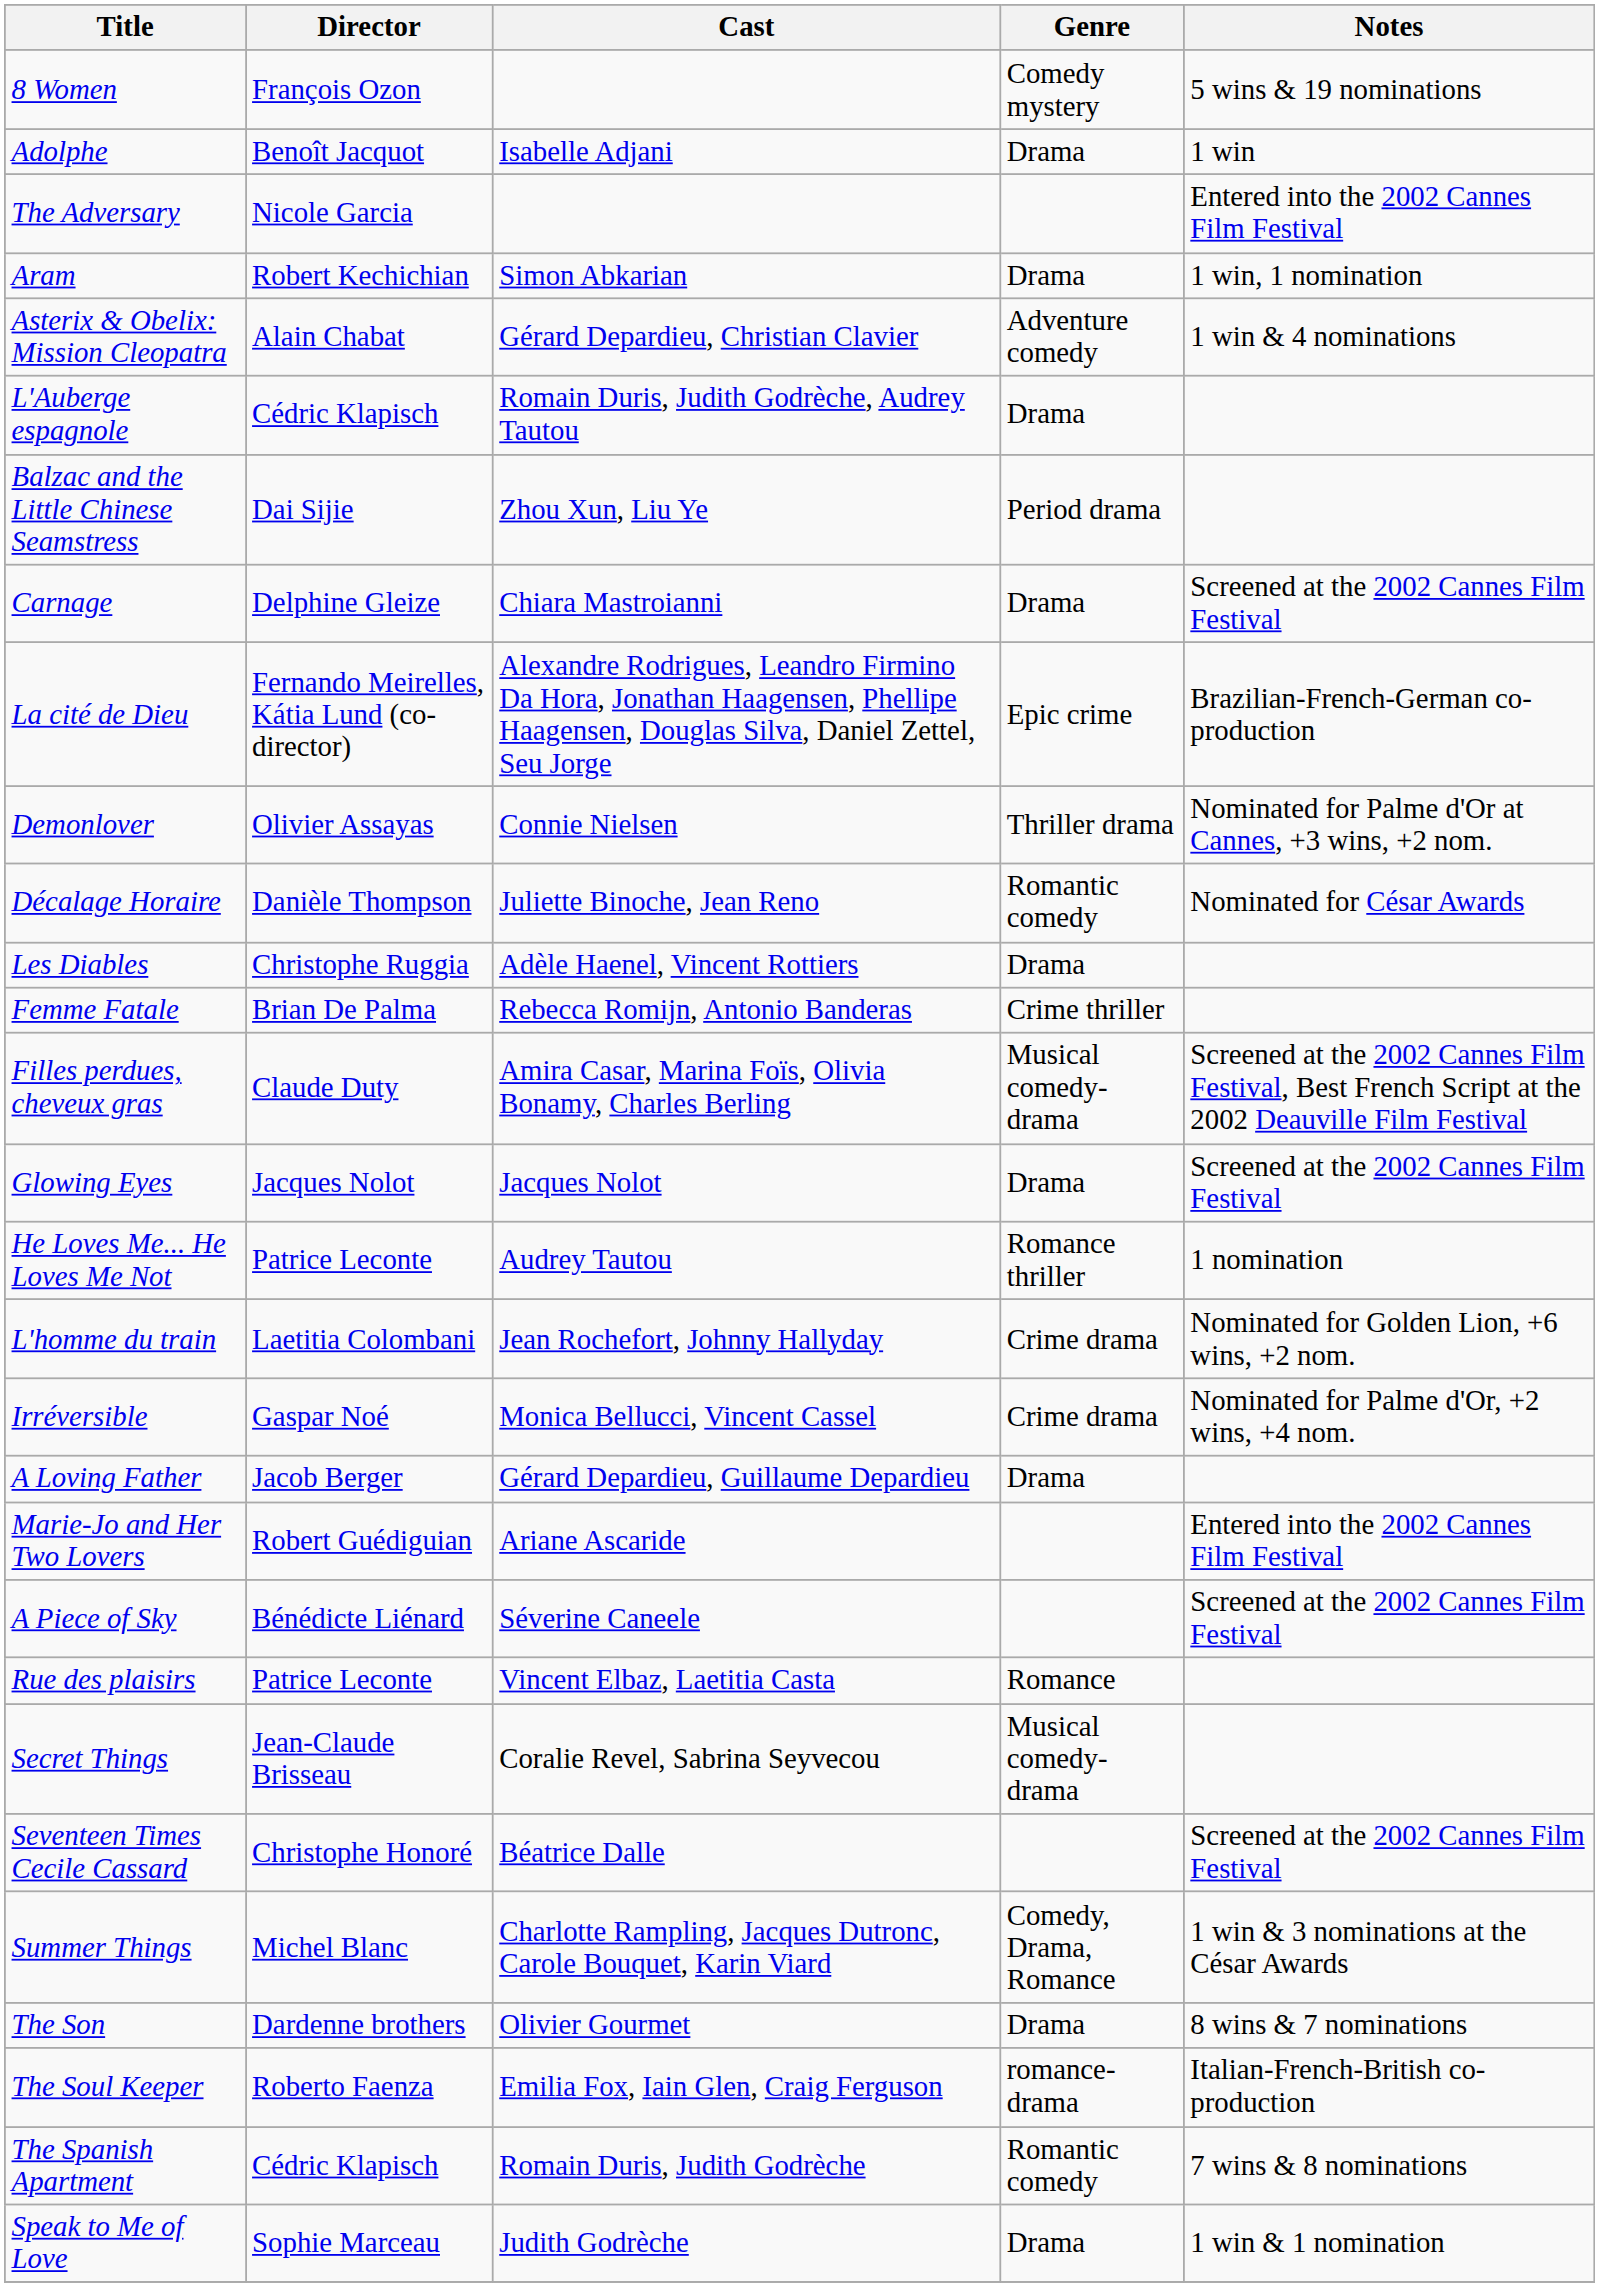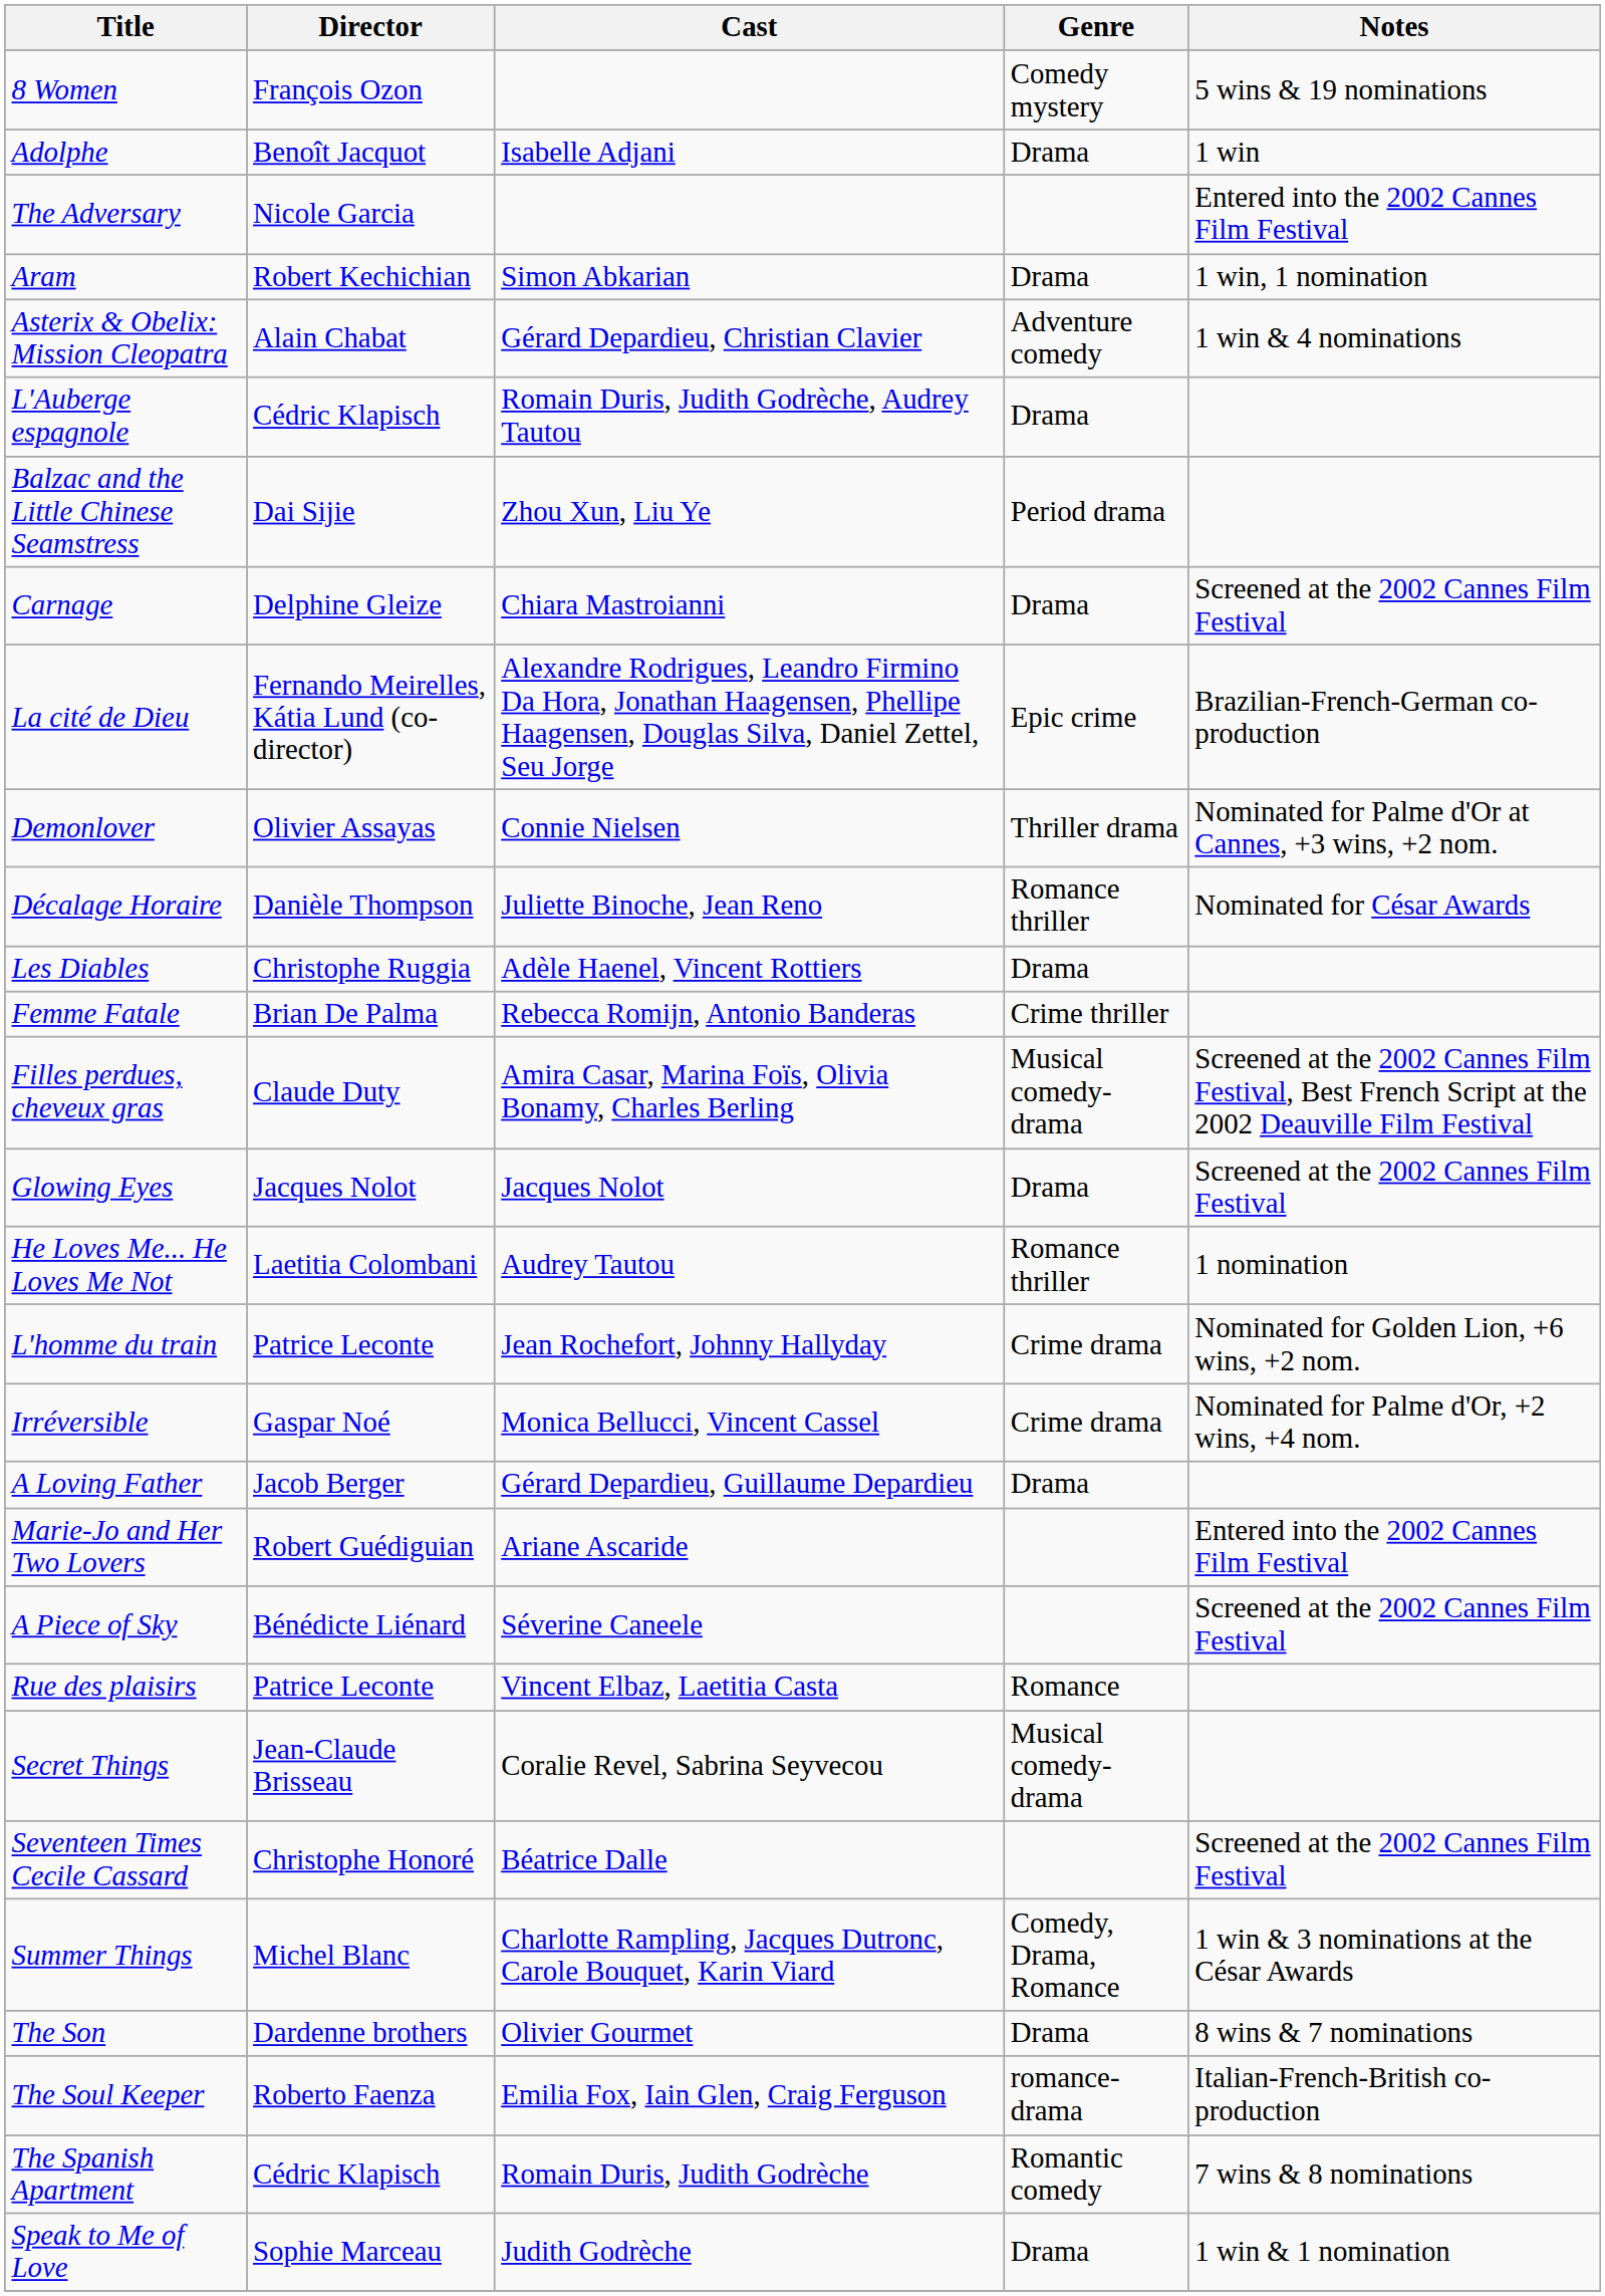Décalage Horaire | Genre: Romantic comedy -> Romance thriller
He Loves Me... He Loves Me Not | Director: Patrice Leconte -> Laetitia Colombani
L'homme du train | Director: Laetitia Colombani -> Patrice Leconte
